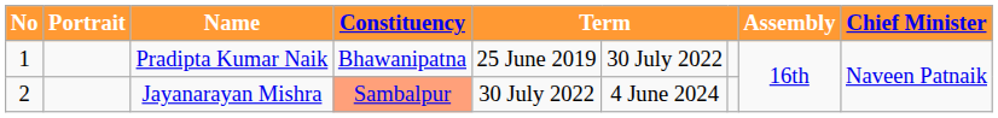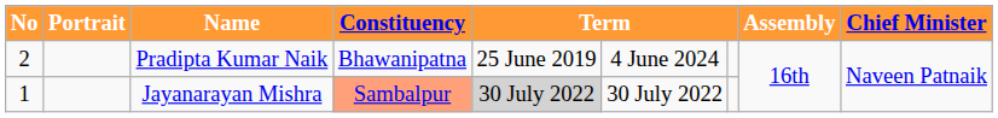Pradipta Kumar Naik | No: 1 -> 2
Pradipta Kumar Naik | column 6: 30 July 2022 -> 4 June 2024
Jayanarayan Mishra | No: 2 -> 1
Jayanarayan Mishra | column 5: no background -> lightgrey background
Jayanarayan Mishra | column 6: 4 June 2024 -> 30 July 2022
